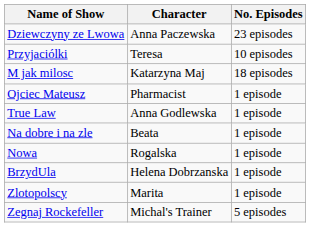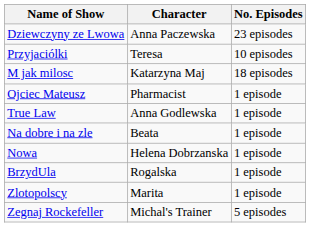Nowa | Character: Rogalska -> Helena Dobrzanska
BrzydUla | Character: Helena Dobrzanska -> Rogalska
